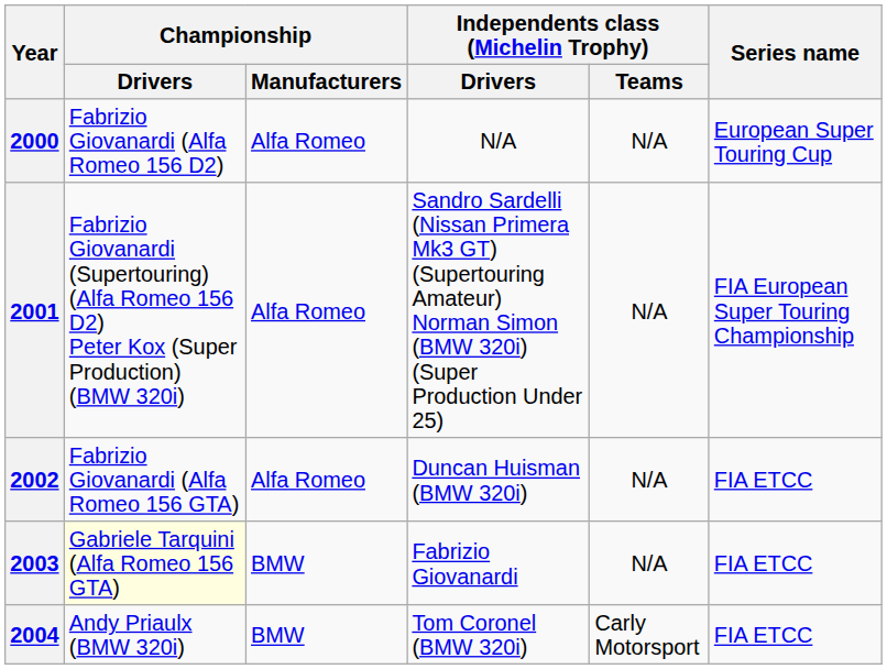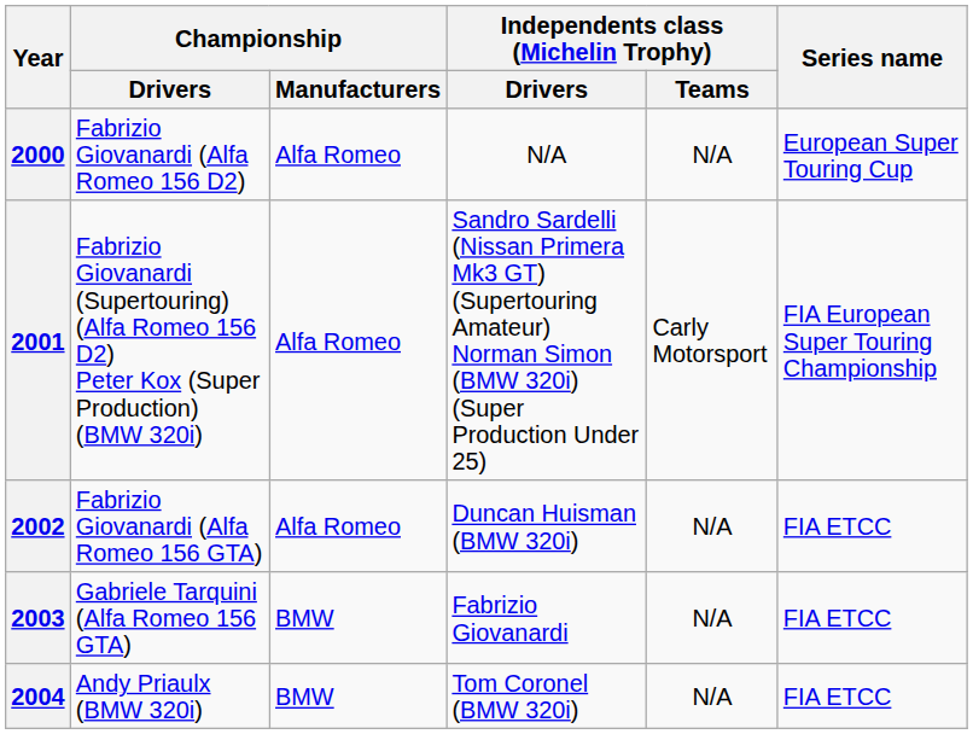2001 | Independents class (Michelin Trophy) / Teams: N/A -> Carly Motorsport
2003 | Championship / Drivers: lightyellow background -> no background
2004 | Independents class (Michelin Trophy) / Teams: Carly Motorsport -> N/A
